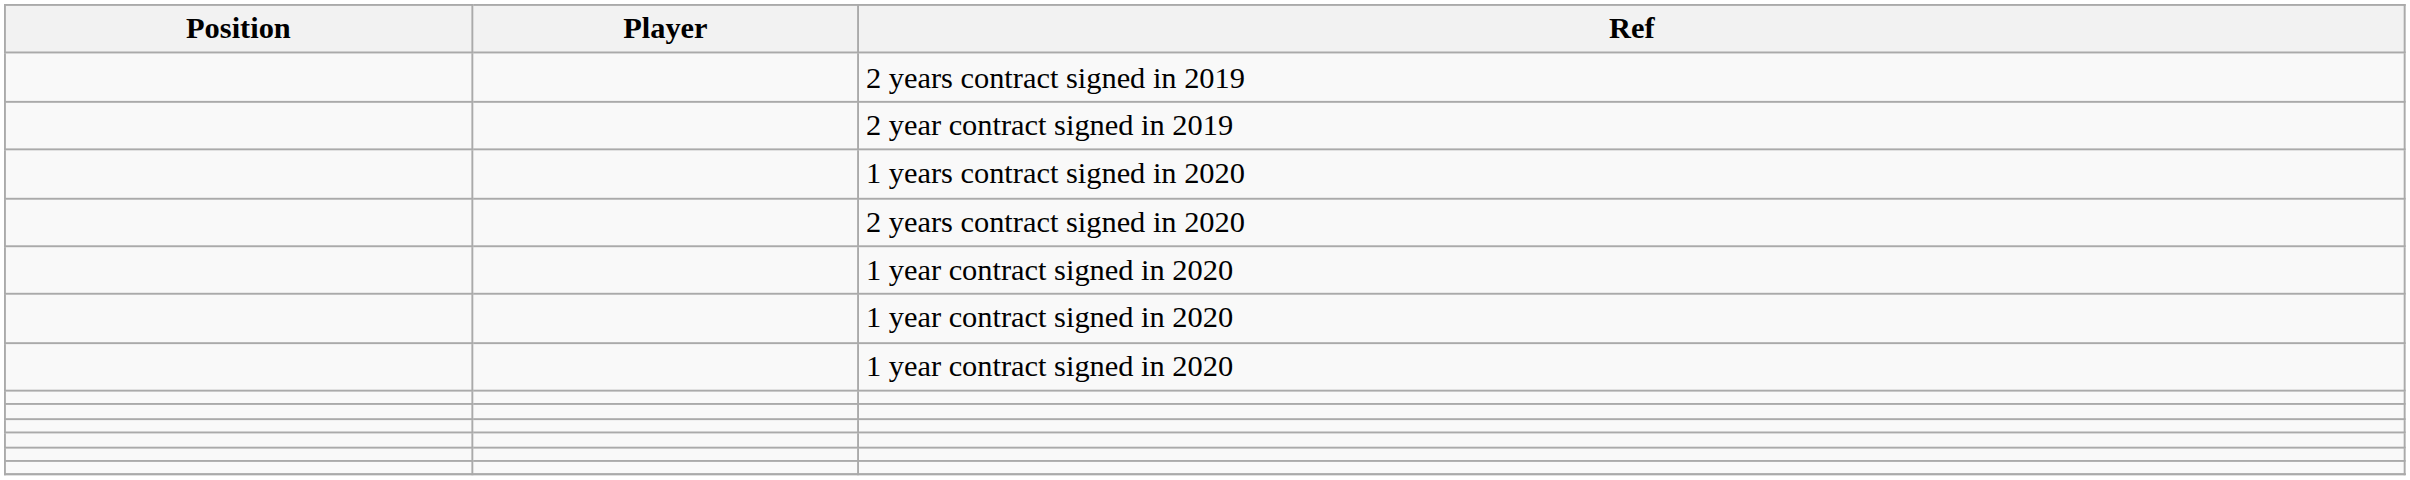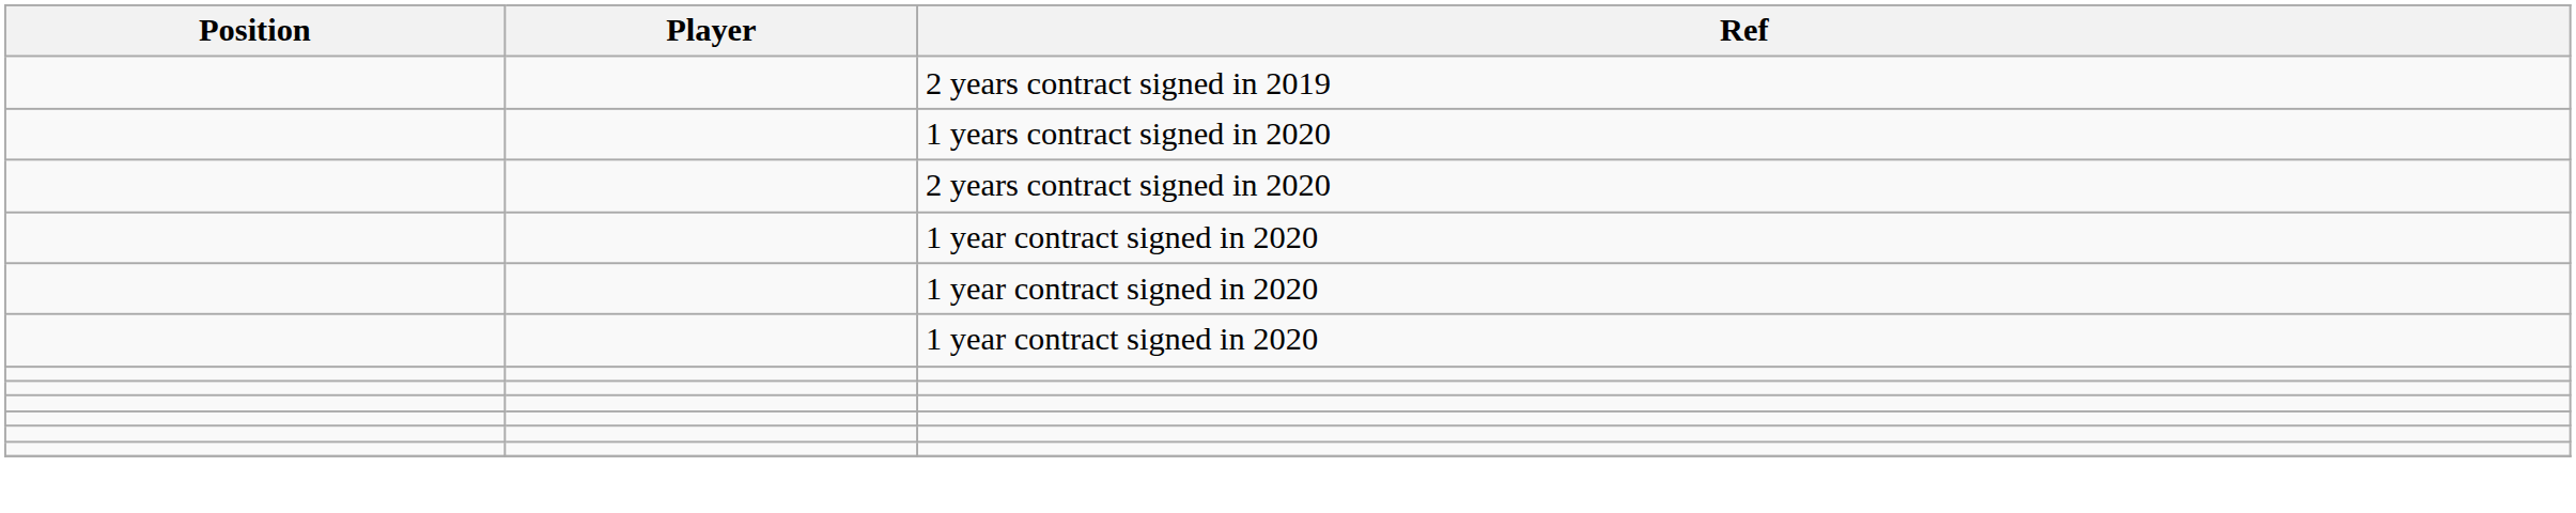- row: 2 year contract signed in 2019
